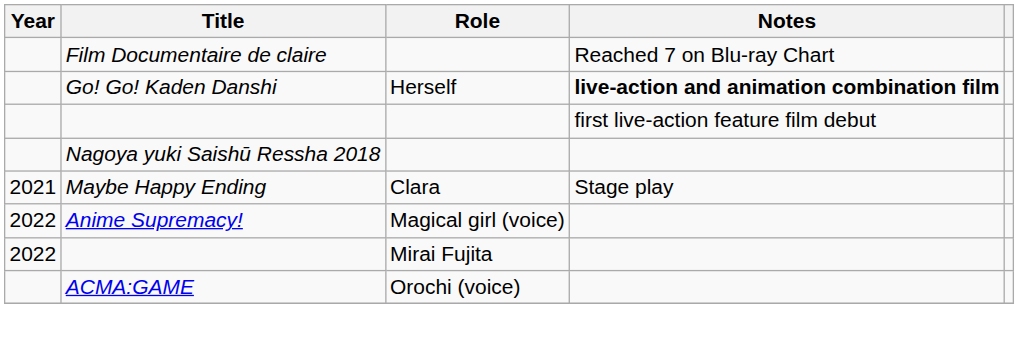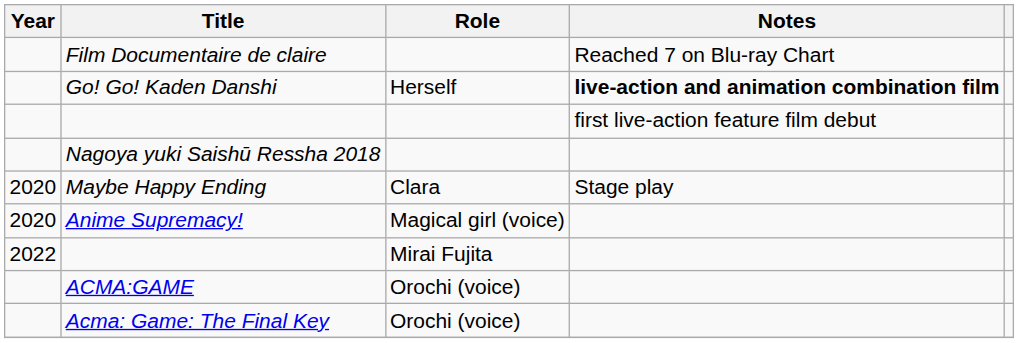Maybe Happy Ending | Year: 2021 -> 2020
Anime Supremacy! | Year: 2022 -> 2020
+ row: Acma: Game: The Final Key | Orochi (voice)
